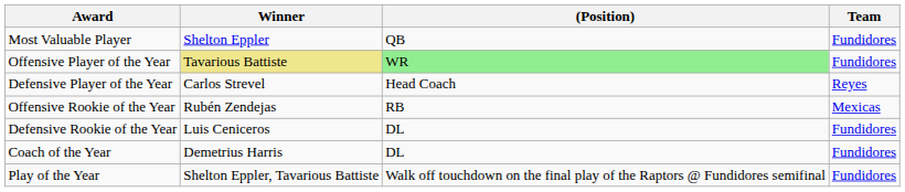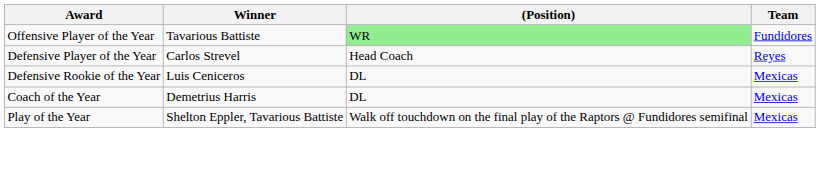- row: Most Valuable Player | Shelton Eppler | QB | Fundidores
Offensive Player of the Year | Winner: khaki background -> no background
- row: Offensive Rookie of the Year | Rubén Zendejas | RB | Mexicas
Defensive Rookie of the Year | Team: Fundidores -> Mexicas
Coach of the Year | Team: Fundidores -> Mexicas
Play of the Year | Team: Fundidores -> Mexicas
